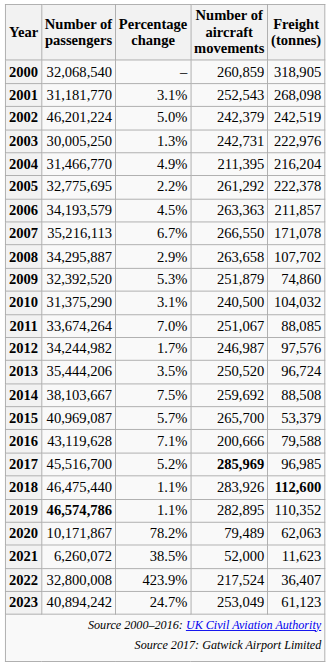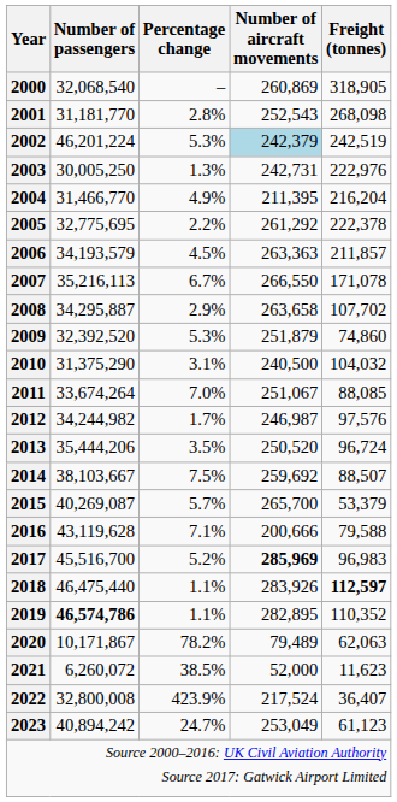2000 | Number of aircraft movements: 260,859 -> 260,869
2001 | Percentage change: 3.1% -> 2.8%
2002 | Percentage change: 5.0% -> 5.3%
2002 | Number of aircraft movements: no background -> lightblue background
2014 | Freight (tonnes): 88,508 -> 88,507
2015 | Number of passengers: 40,969,087 -> 40,269,087
2017 | Freight (tonnes): 96,985 -> 96,983
2018 | Freight (tonnes): 112,600 -> 112,597
